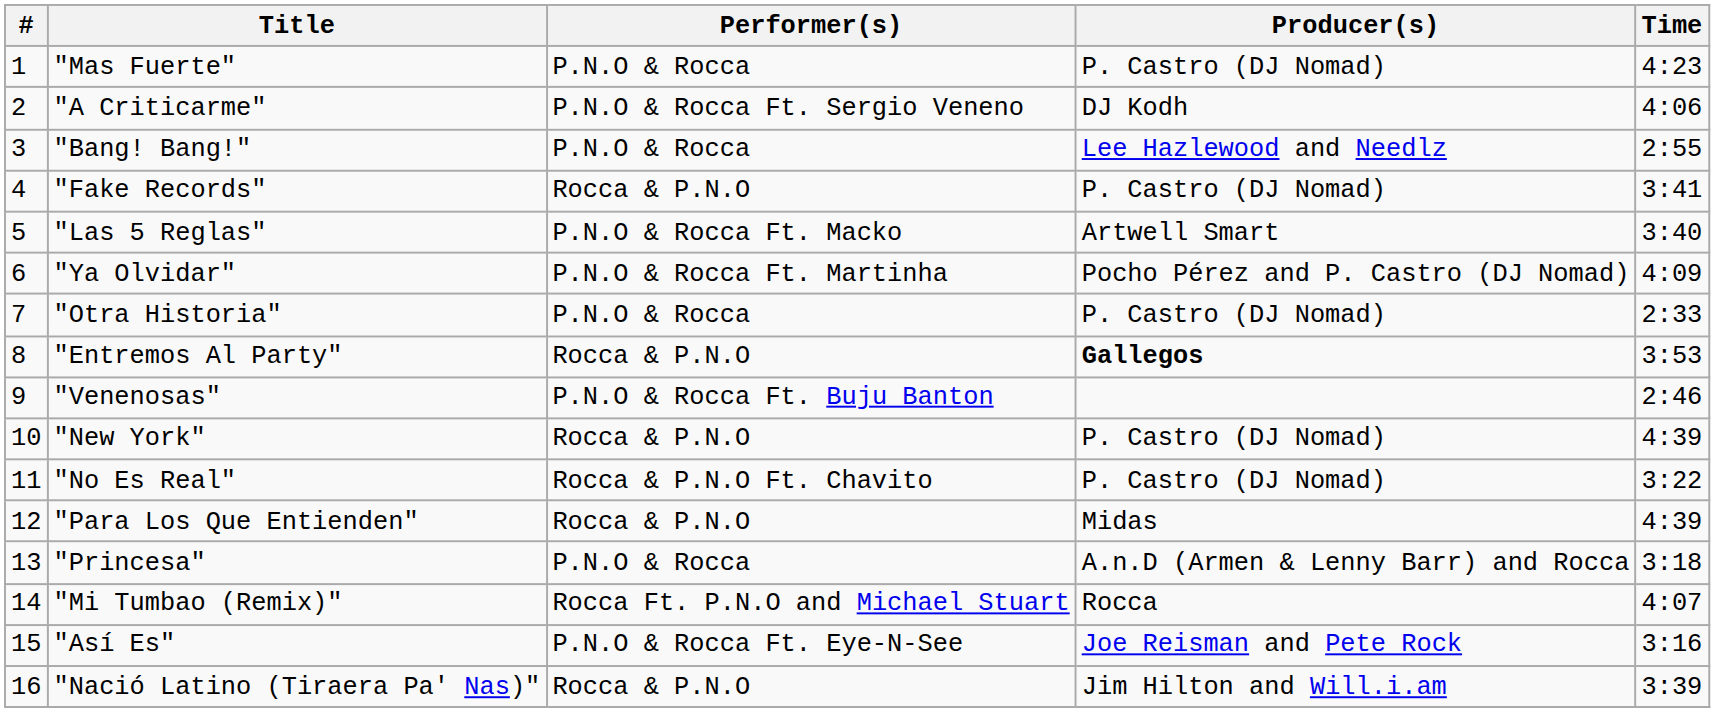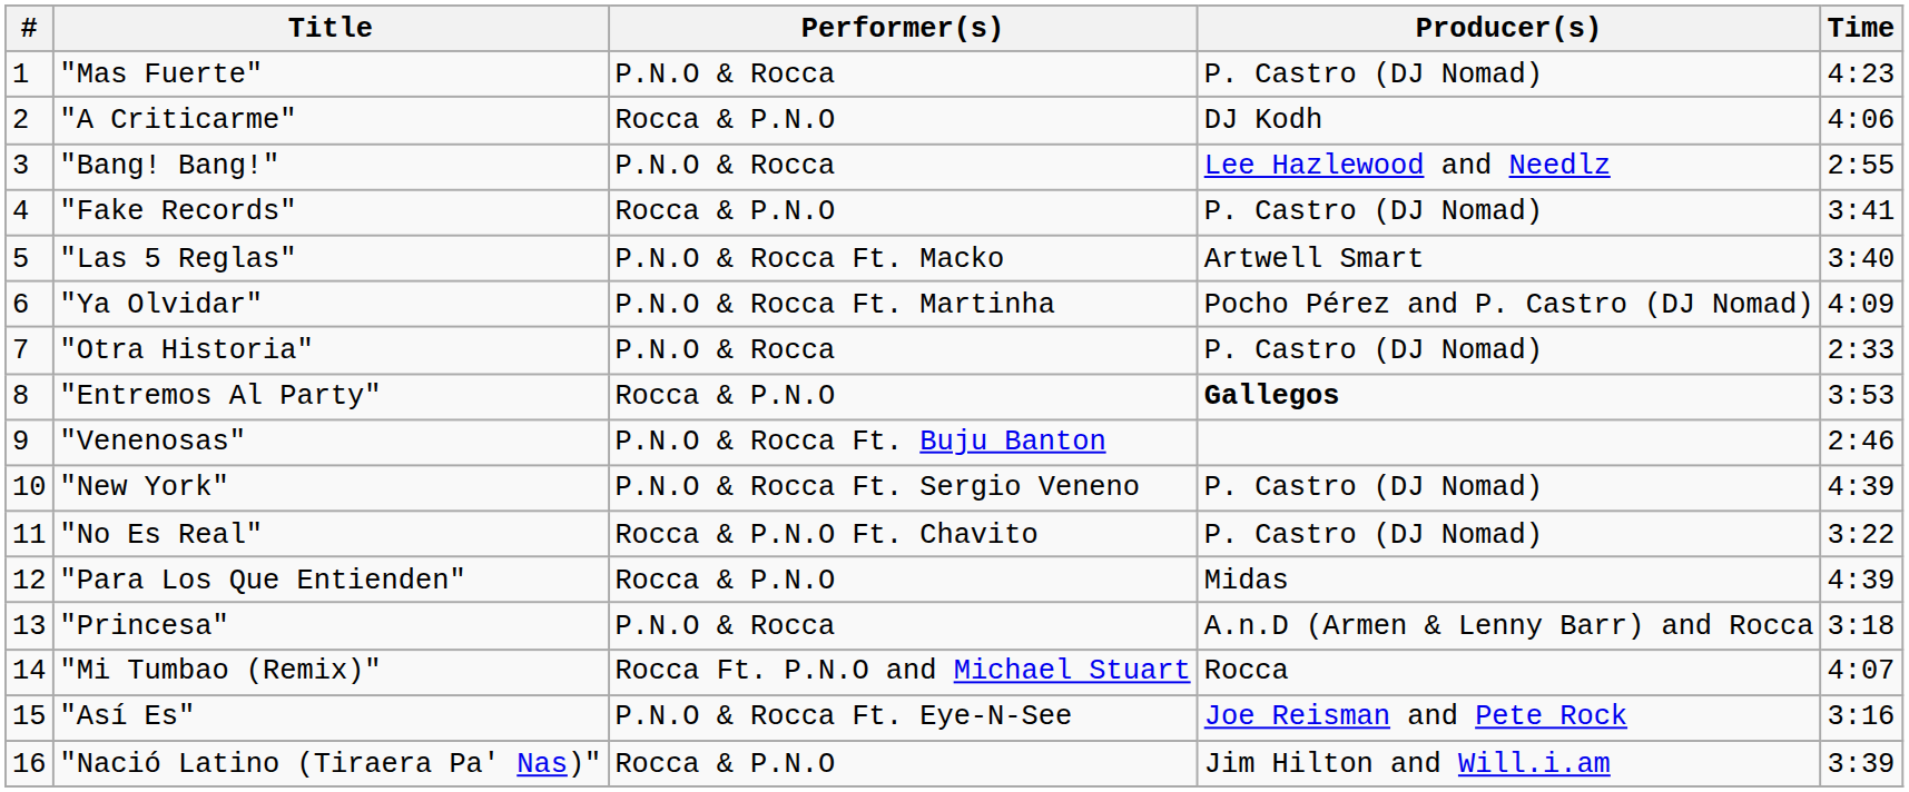"A Criticarme" | Performer(s): P.N.O & Rocca Ft. Sergio Veneno -> Rocca & P.N.O
"New York" | Performer(s): Rocca & P.N.O -> P.N.O & Rocca Ft. Sergio Veneno
